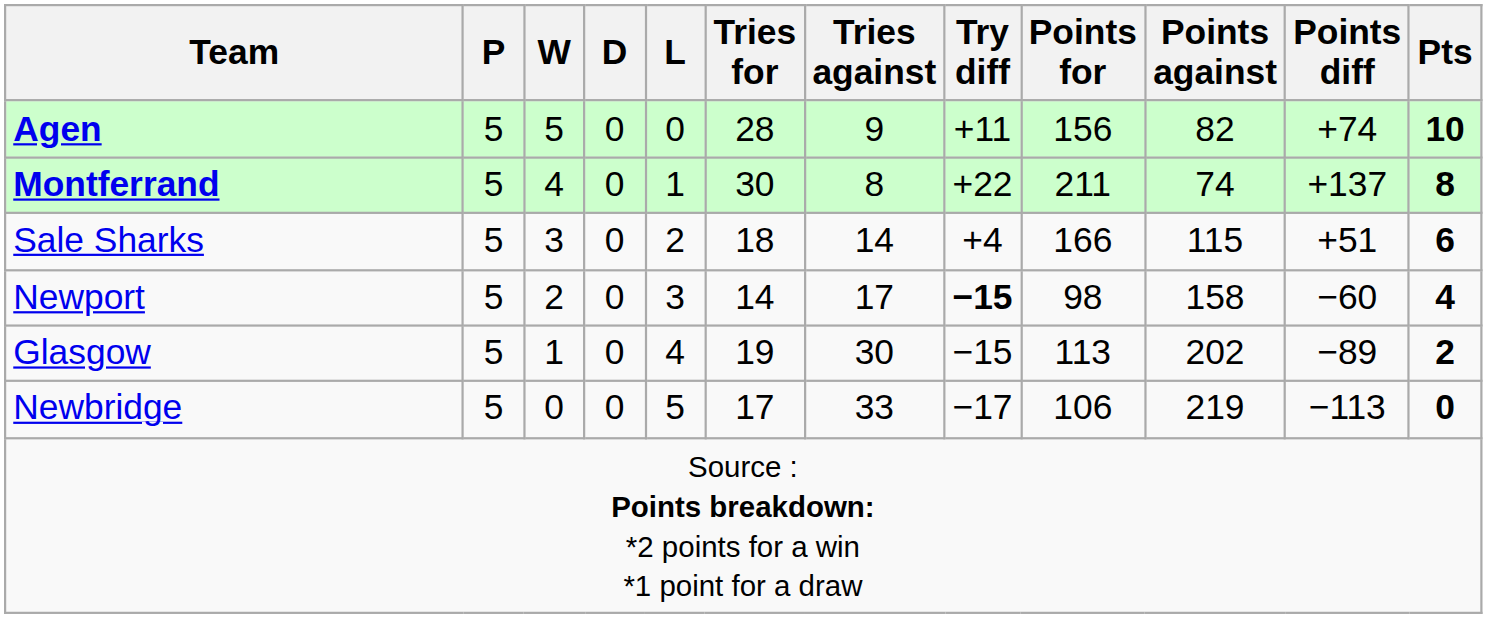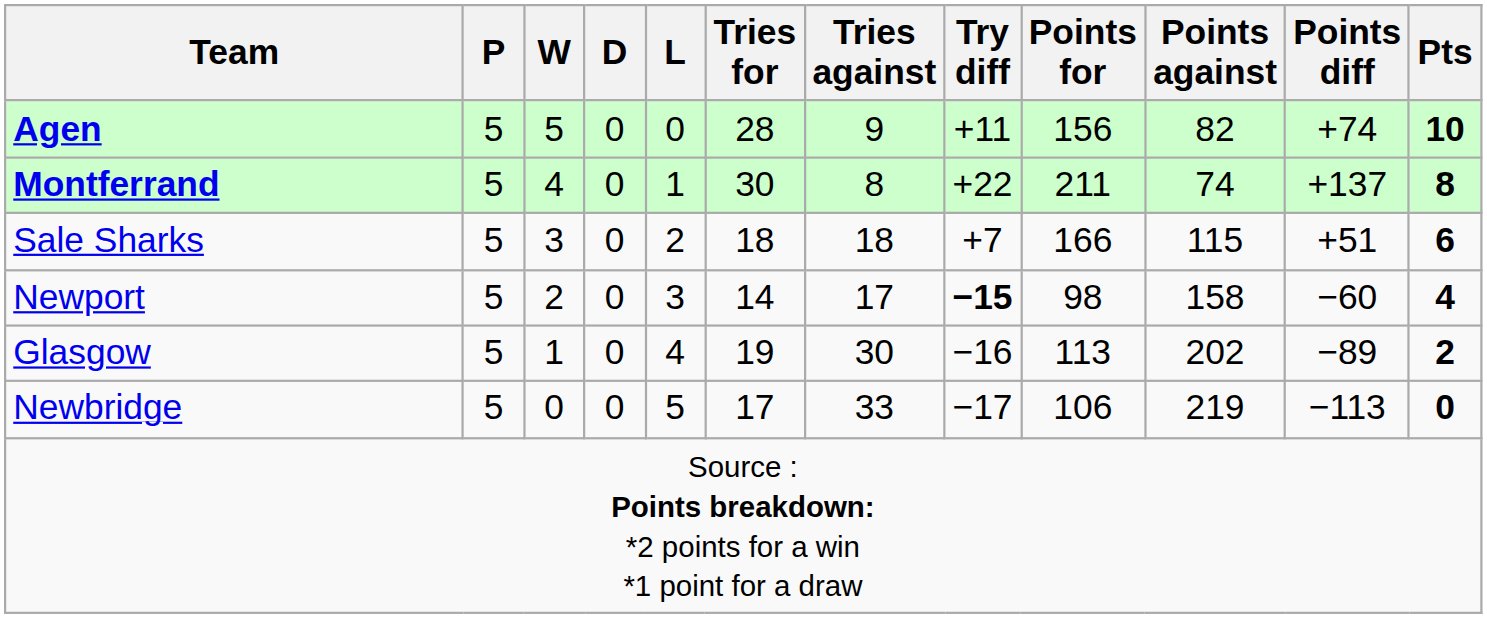Sale Sharks | Tries against: 14 -> 18
Sale Sharks | Try diff: +4 -> +7
Glasgow | Try diff: −15 -> −16
